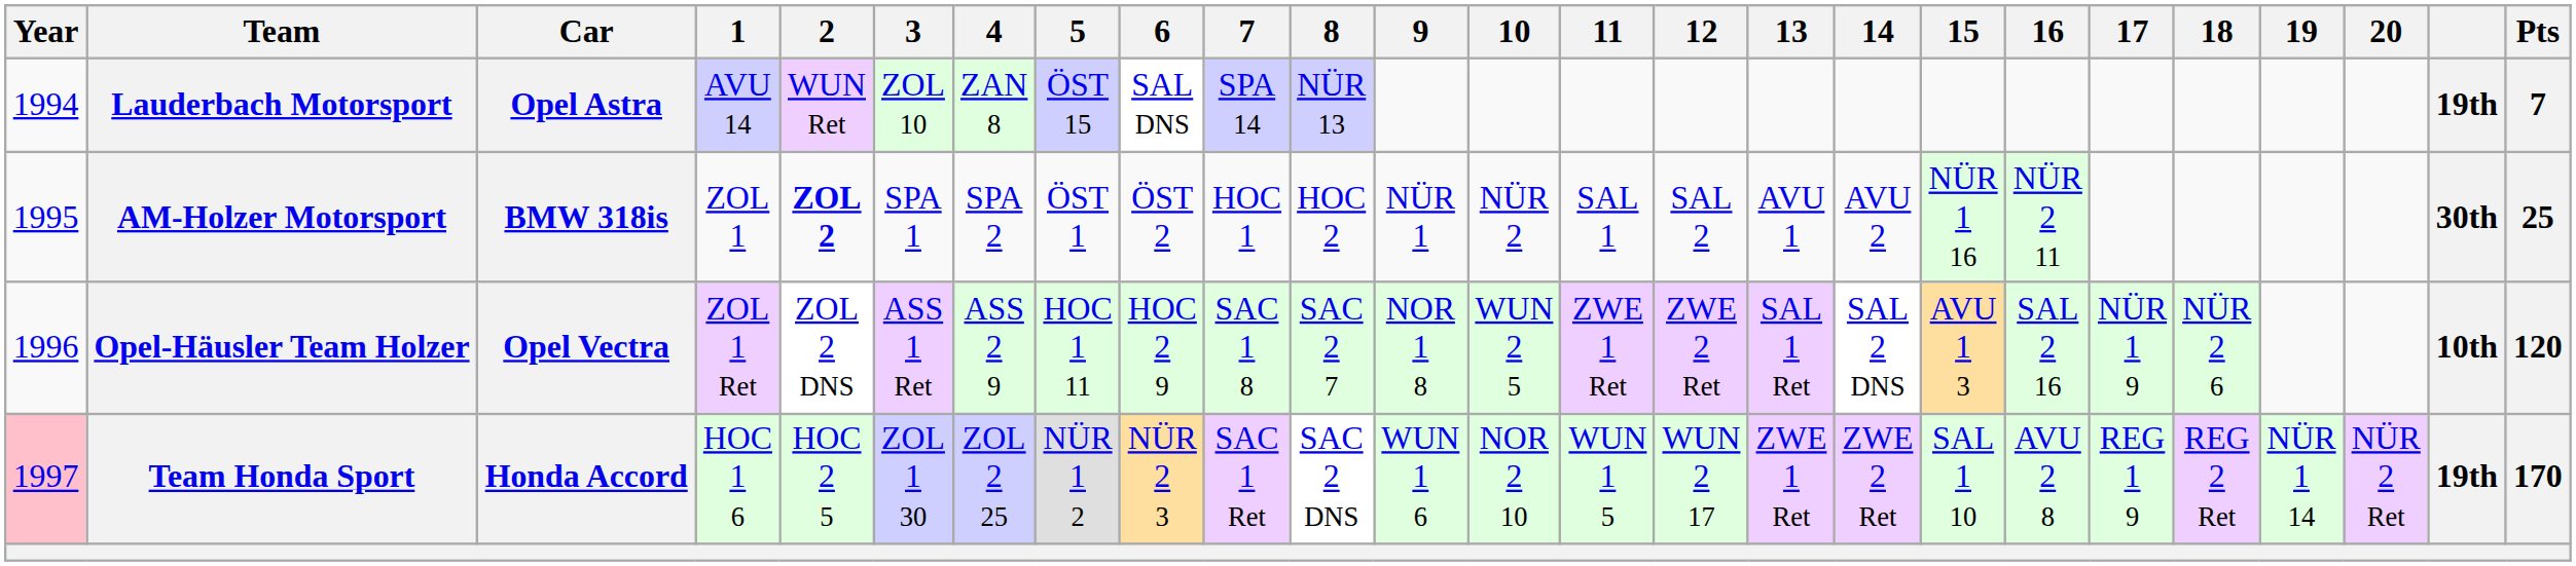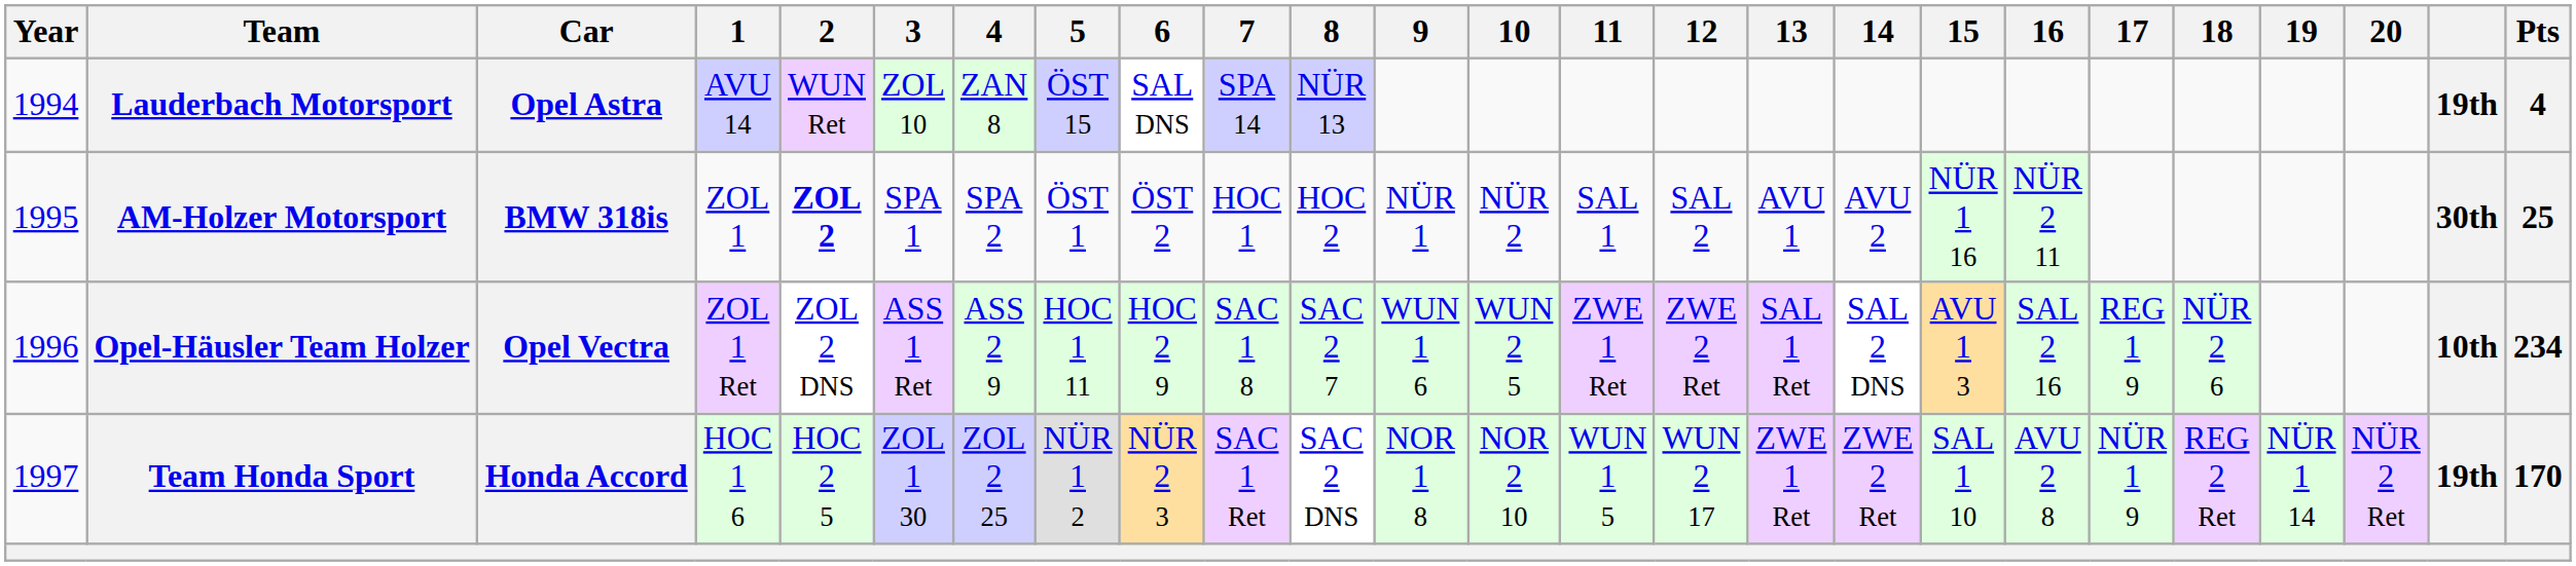Lauderbach Motorsport | Pts: 7 -> 4
Opel-Häusler Team Holzer | 9: NOR 1 8 -> WUN 1 6
Opel-Häusler Team Holzer | 17: NÜR 1 9 -> REG 1 9
Opel-Häusler Team Holzer | Pts: 120 -> 234
Team Honda Sport | Year: pink background -> no background
Team Honda Sport | 9: WUN 1 6 -> NOR 1 8
Team Honda Sport | 17: REG 1 9 -> NÜR 1 9
